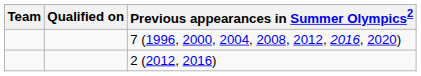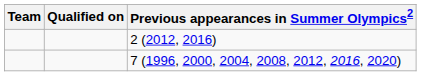rows swapped: 2 (2012, 2016) <-> 7 (1996, 2000, 2004, 2008, 2012, 2016, 2020)
